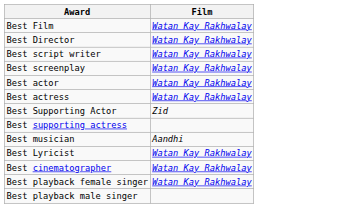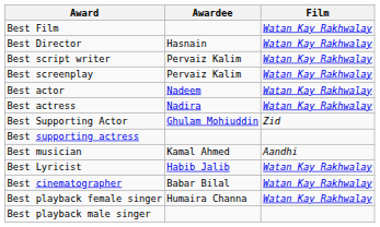+ column: Awardee | Hasnain | Pervaiz Kalim | Pervaiz Kalim | Nadeem | Nadira | Ghulam Mohiuddin | Kamal Ahmed | Habib Jalib | Babar Bilal | Humaira Channa
